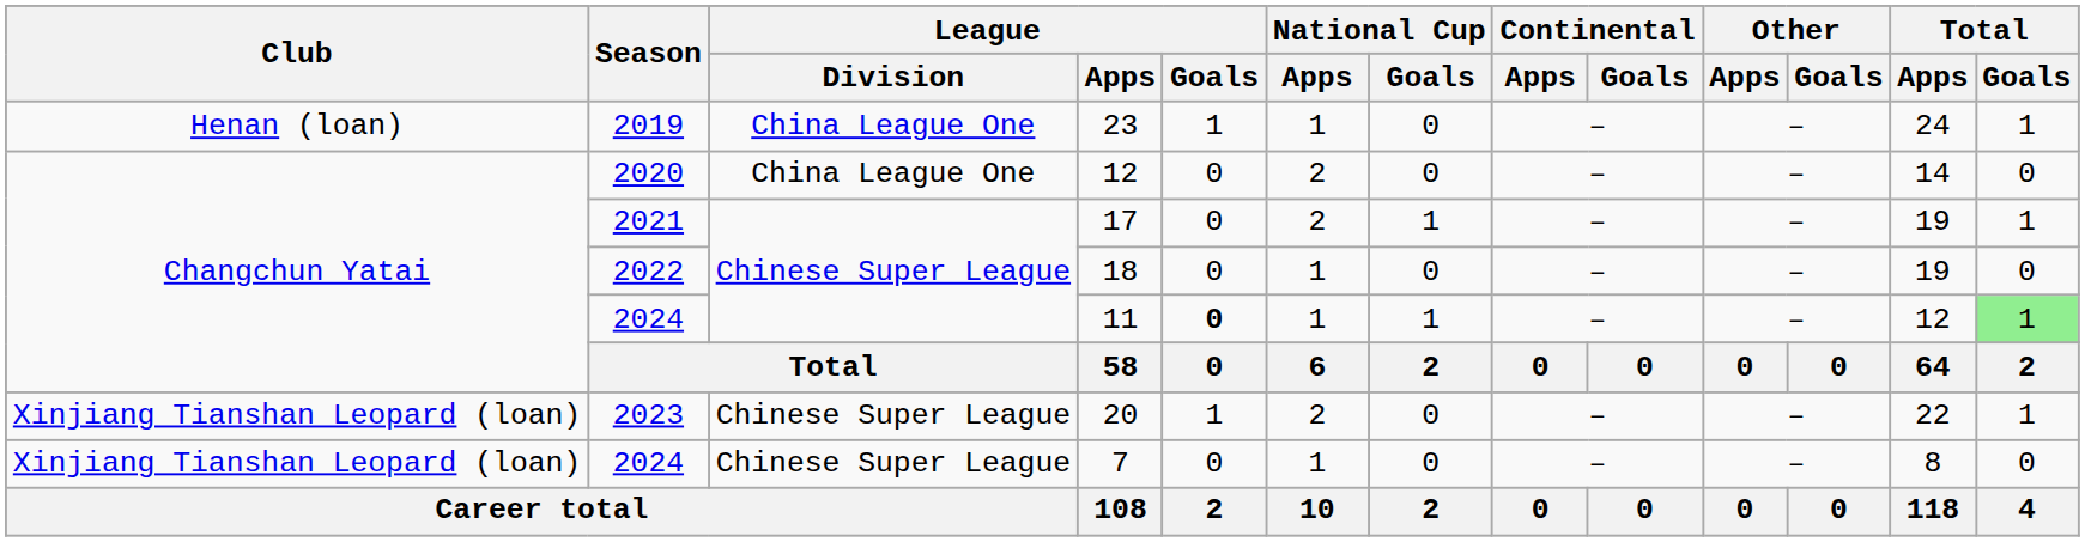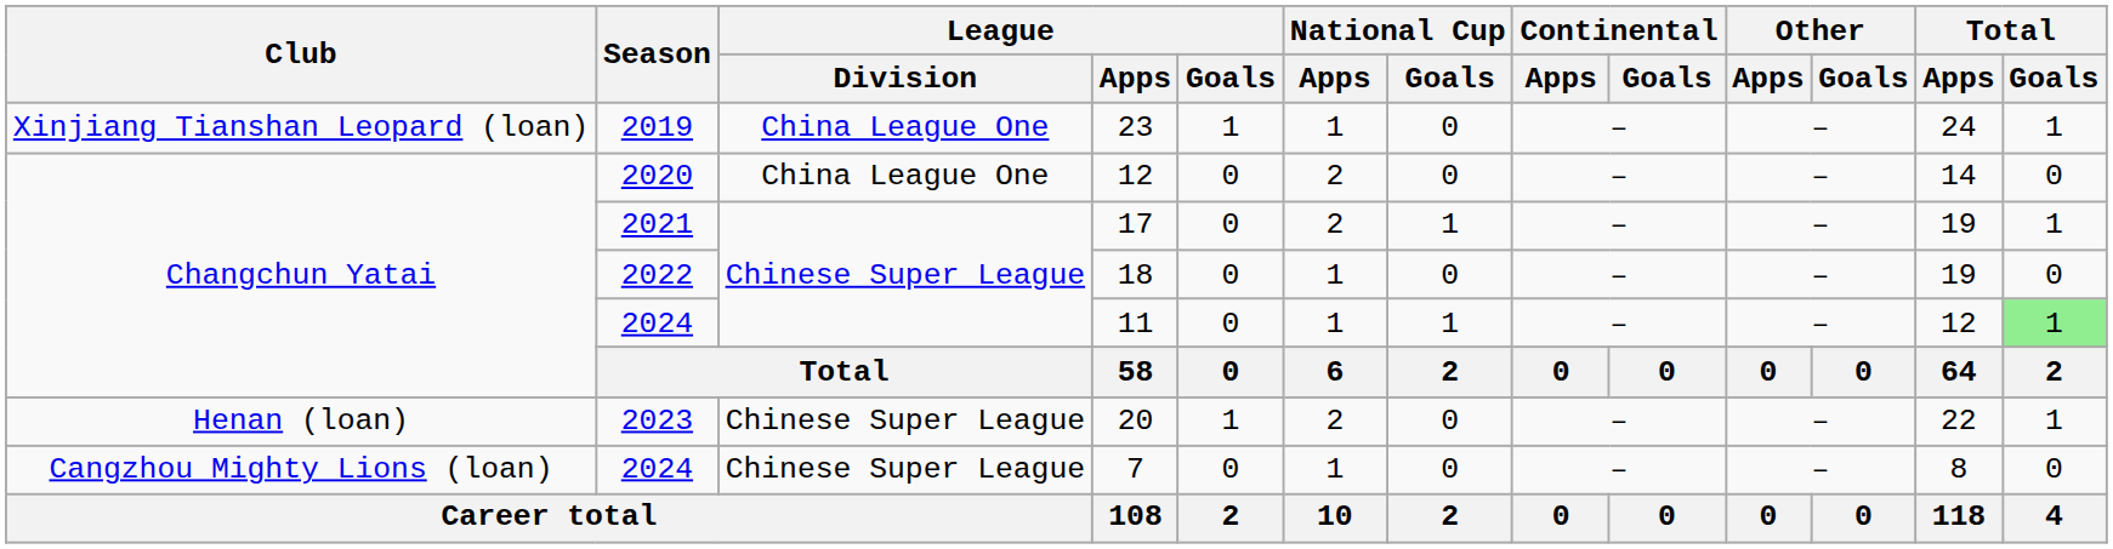23 | Club: Henan (loan) -> Xinjiang Tianshan Leopard (loan)
11 | League / Goals: bold -> normal
20 | Club: Xinjiang Tianshan Leopard (loan) -> Henan (loan)
7 | Club: Xinjiang Tianshan Leopard (loan) -> Cangzhou Mighty Lions (loan)
